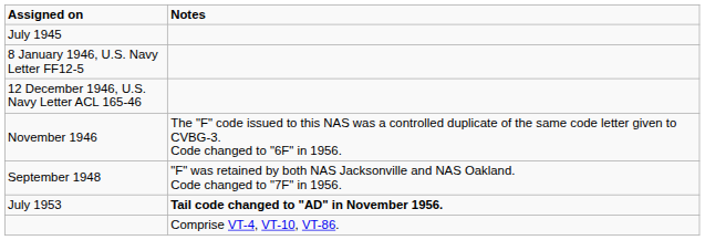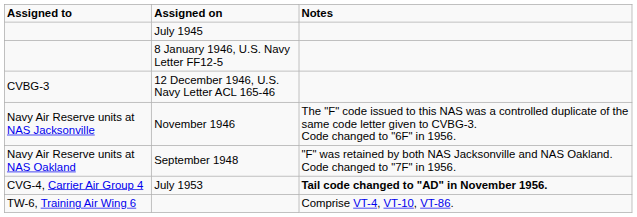+ column: Assigned to | CVBG-3 | Navy Air Reserve units at NAS Jacksonville | Navy Air Reserve units at NAS Oakland | CVG-4, Carrier Air Group 4 | TW-6, Training Air Wing 6
